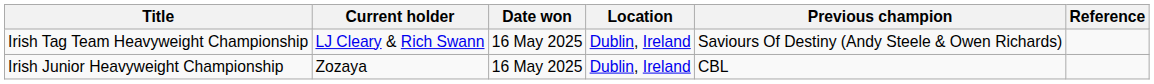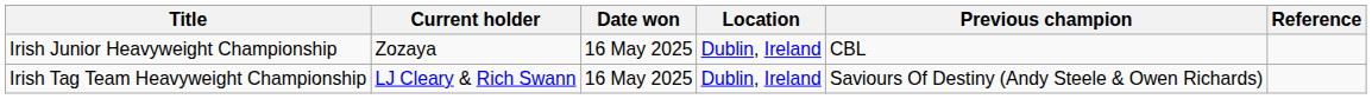rows swapped: Irish Junior Heavyweight Championship <-> Irish Tag Team Heavyweight Championship
